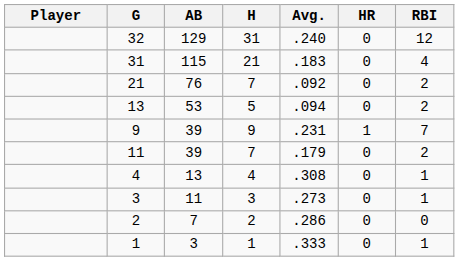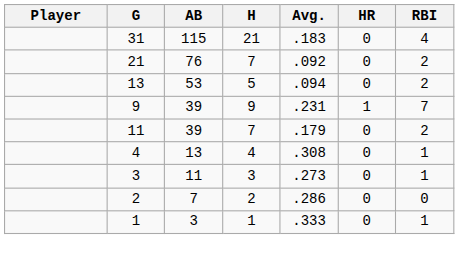- row: 32 | 129 | 31 | .240 | 0 | 12
